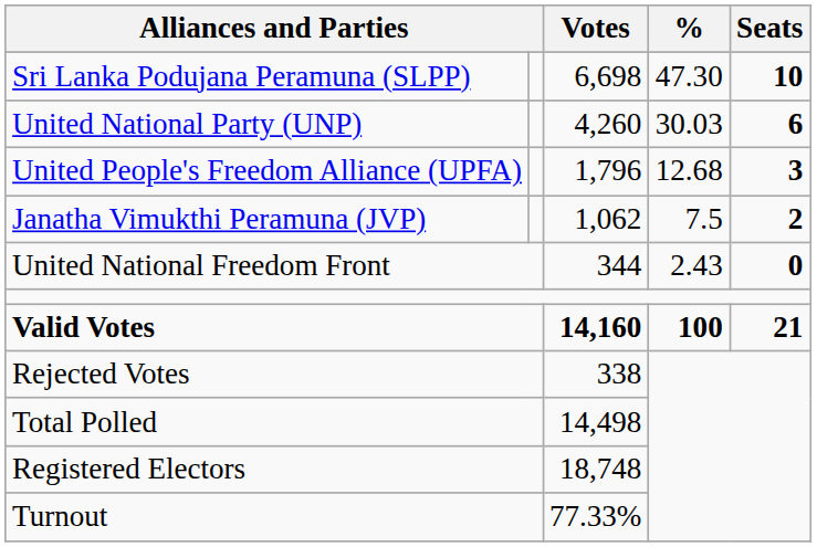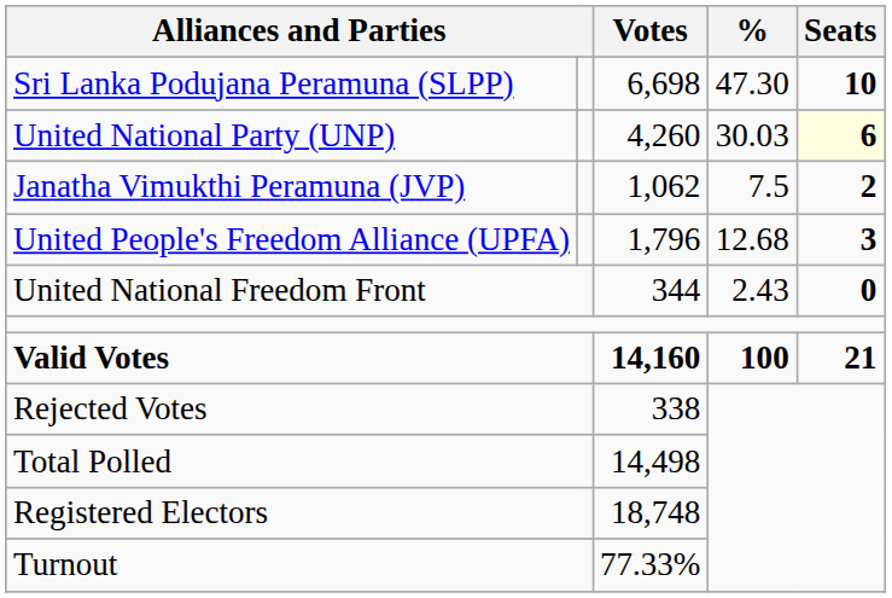United National Party (UNP) | Seats: no background -> lightyellow background
rows swapped: United People's Freedom Alliance (UPFA) <-> Janatha Vimukthi Peramuna (JVP)
